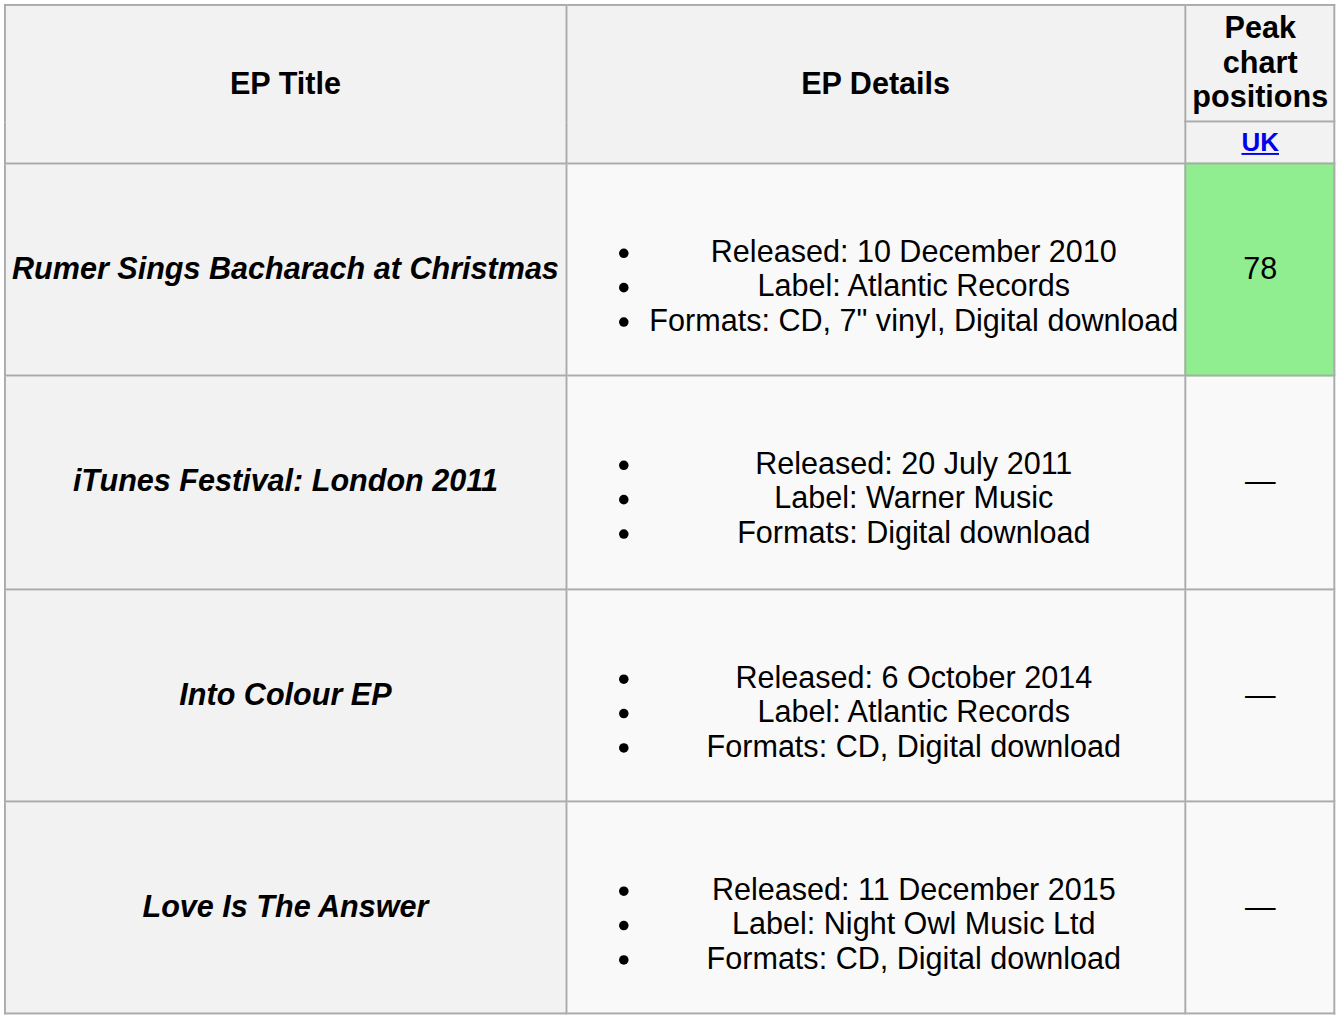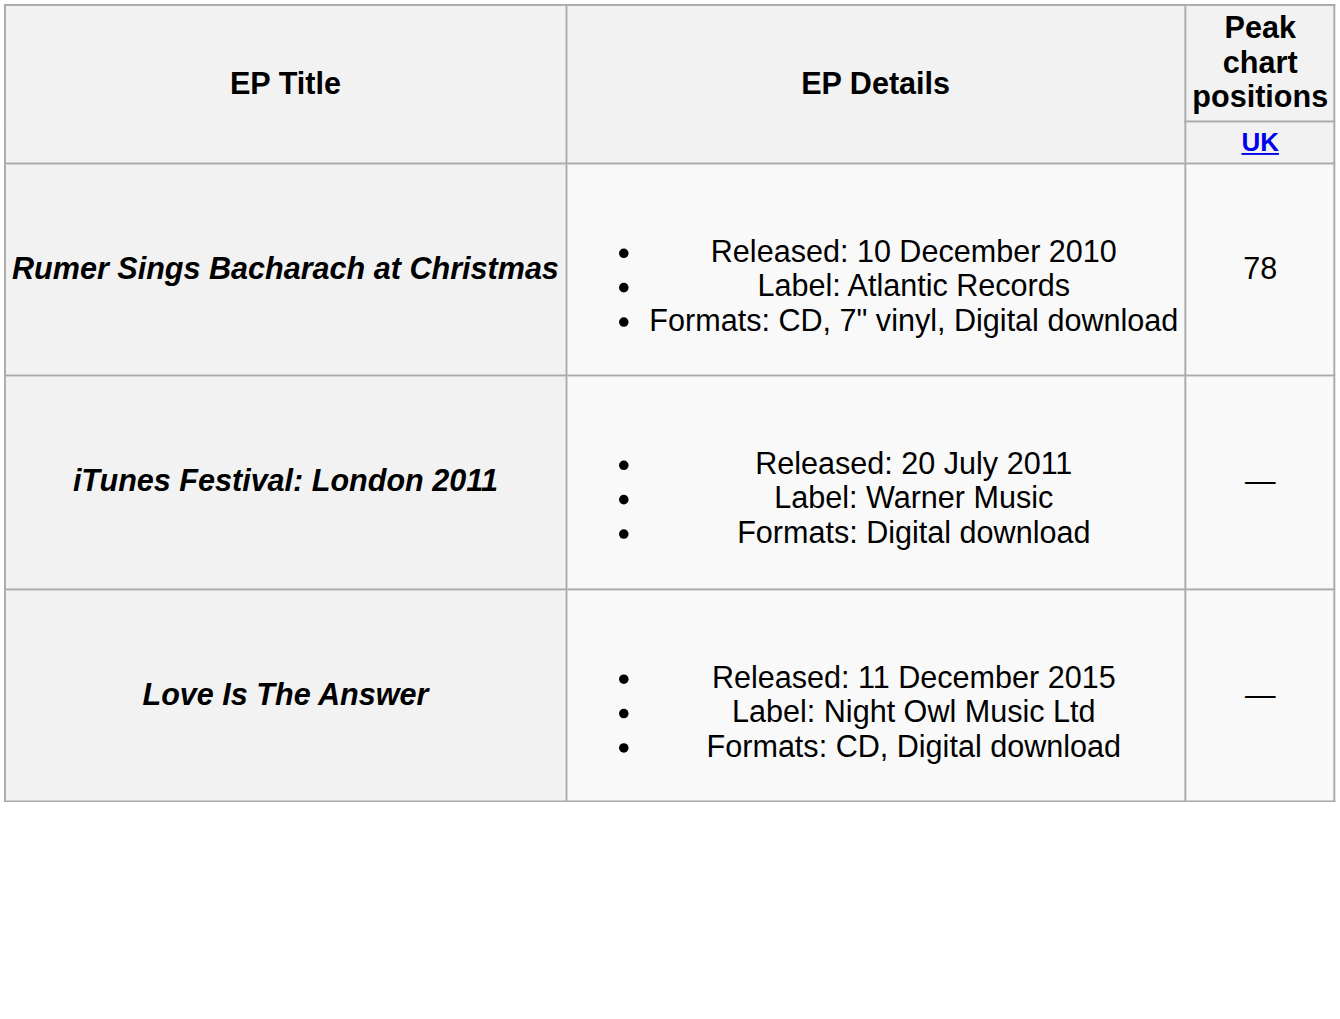Rumer Sings Bacharach at Christmas | Peak chart positions / UK: lightgreen background -> no background
- row: Into Colour EP | Released: 6 October 2014 Label: Atlantic Records Formats: CD, Digital download | —
